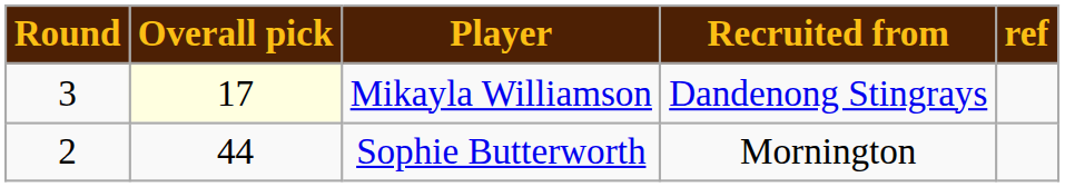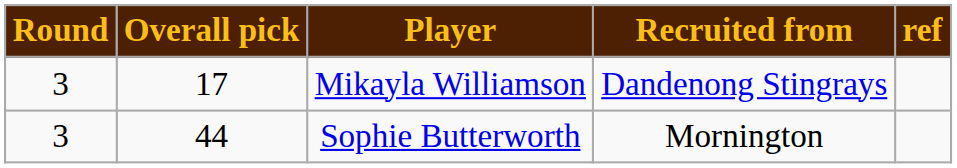Mikayla Williamson | Overall pick: lightyellow background -> no background
Sophie Butterworth | Round: 2 -> 3
